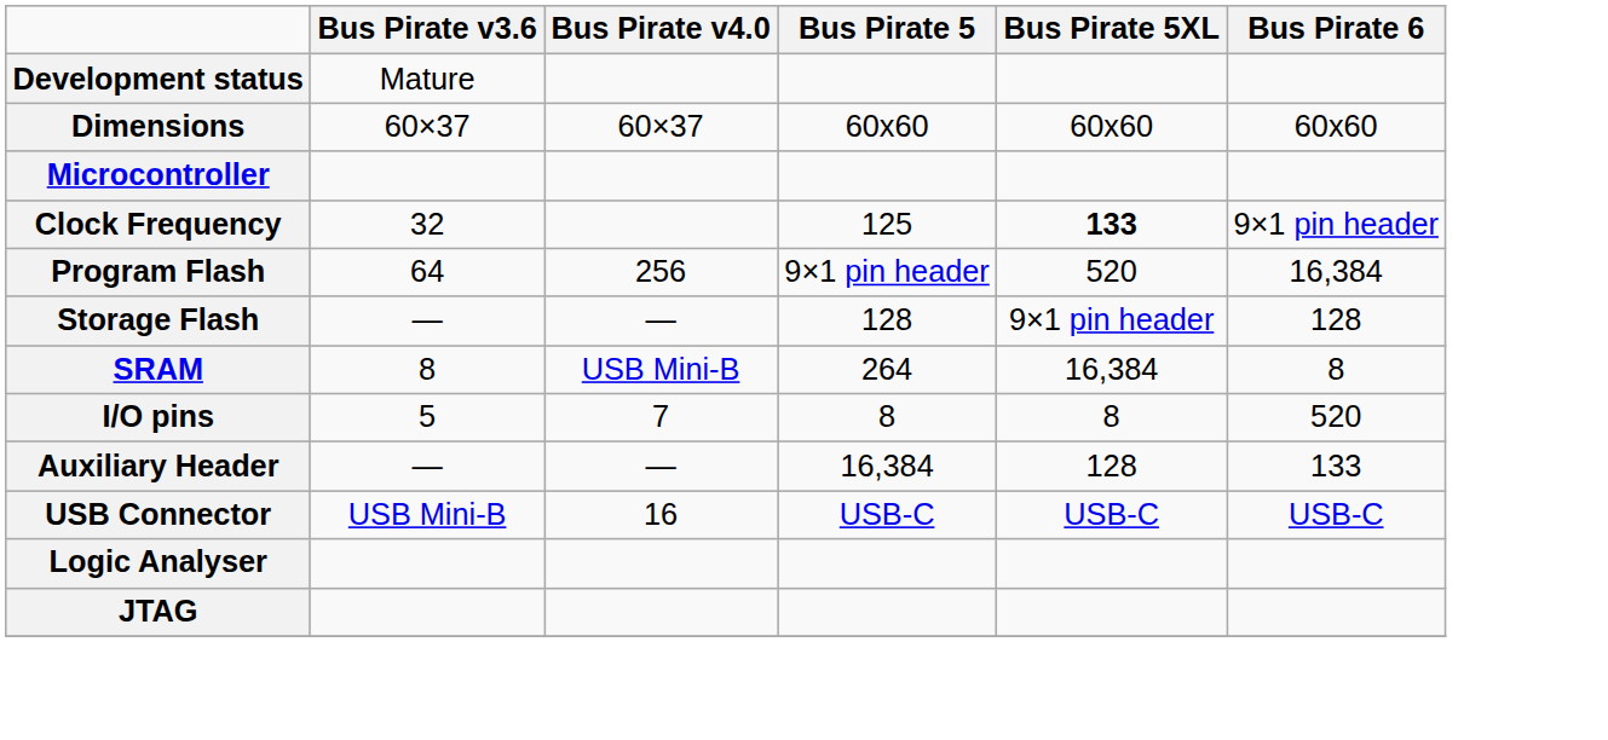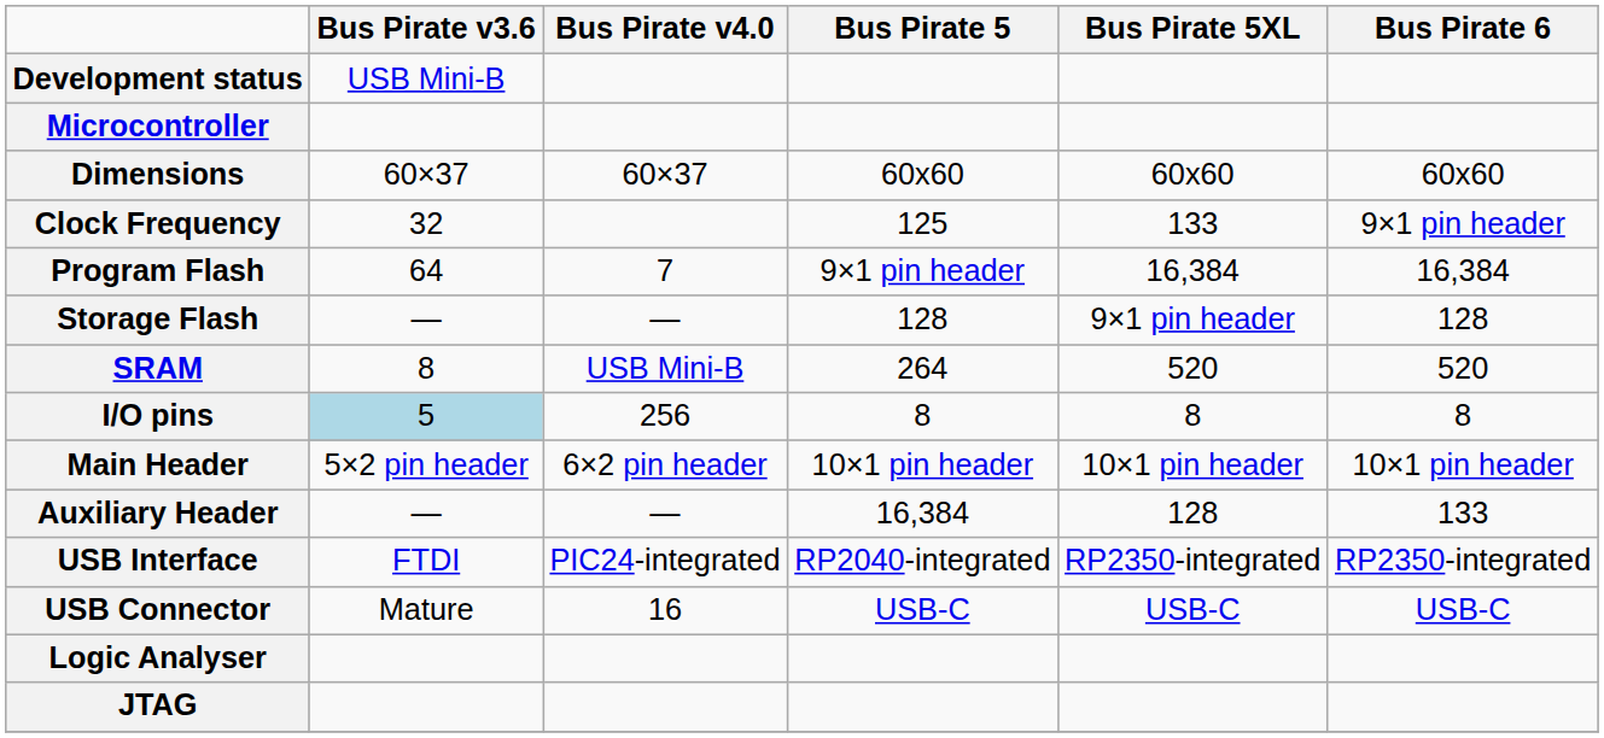Development status | Bus Pirate v3.6: Mature -> USB Mini-B
rows swapped: Dimensions <-> Microcontroller
Clock Frequency | Bus Pirate 5XL: bold -> normal
Program Flash | Bus Pirate v4.0: 256 -> 7
Program Flash | Bus Pirate 5XL: 520 -> 16,384
SRAM | Bus Pirate 5XL: 16,384 -> 520
SRAM | Bus Pirate 6: 8 -> 520
I/O pins | Bus Pirate v3.6: no background -> lightblue background
I/O pins | Bus Pirate v4.0: 7 -> 256
I/O pins | Bus Pirate 6: 520 -> 8
+ row: Main Header | 5×2 pin header | 6×2 pin header | 10×1 pin header | 10×1 pin header | 10×1 pin header
+ row: USB Interface | FTDI | PIC24-integrated | RP2040-integrated | RP2350-integrated | RP2350-integrated
USB Connector | Bus Pirate v3.6: USB Mini-B -> Mature
